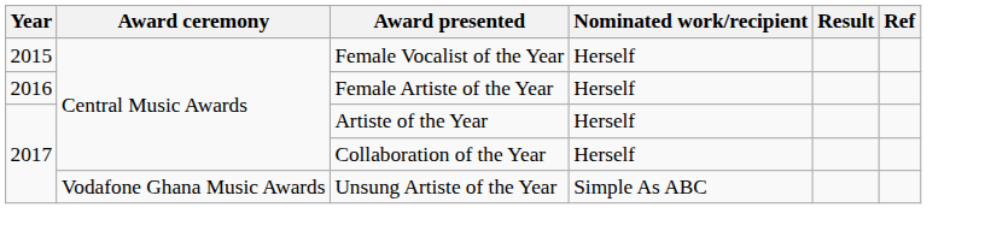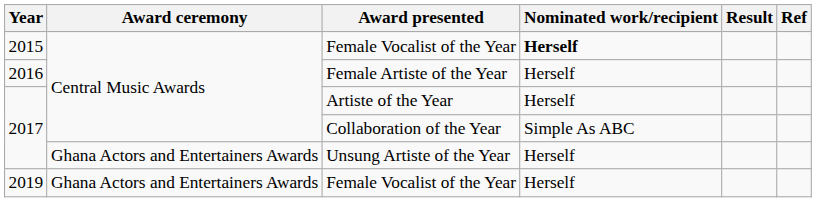2015 / Female Vocalist of the Year | Nominated work/recipient: normal -> bold
Collaboration of the Year | Nominated work/recipient: Herself -> Simple As ABC
Unsung Artiste of the Year | Award ceremony: Vodafone Ghana Music Awards -> Ghana Actors and Entertainers Awards
Unsung Artiste of the Year | Nominated work/recipient: Simple As ABC -> Herself
+ row: 2019 | Ghana Actors and Entertainers Awards | Female Vocalist of the Year | Herself
